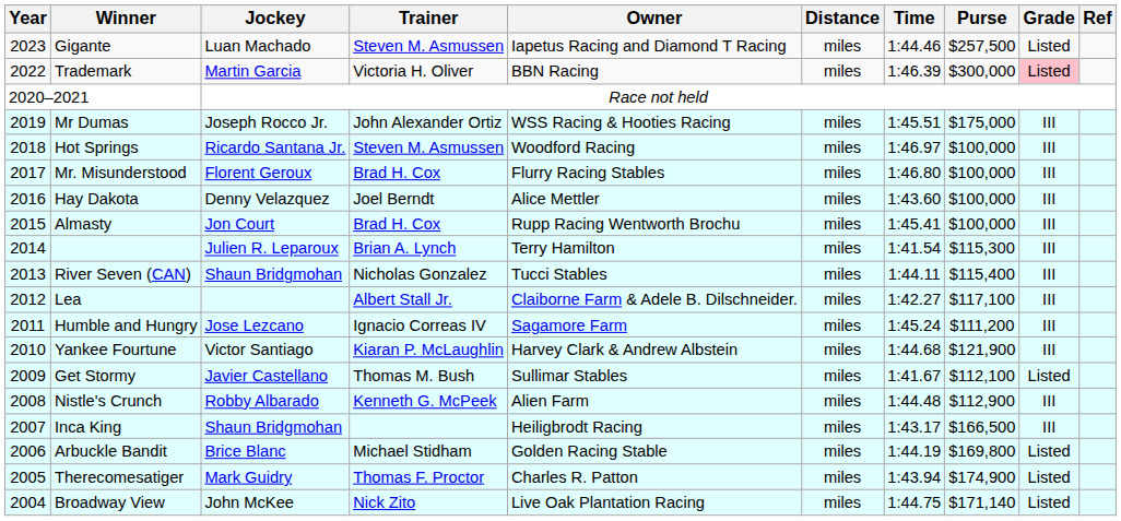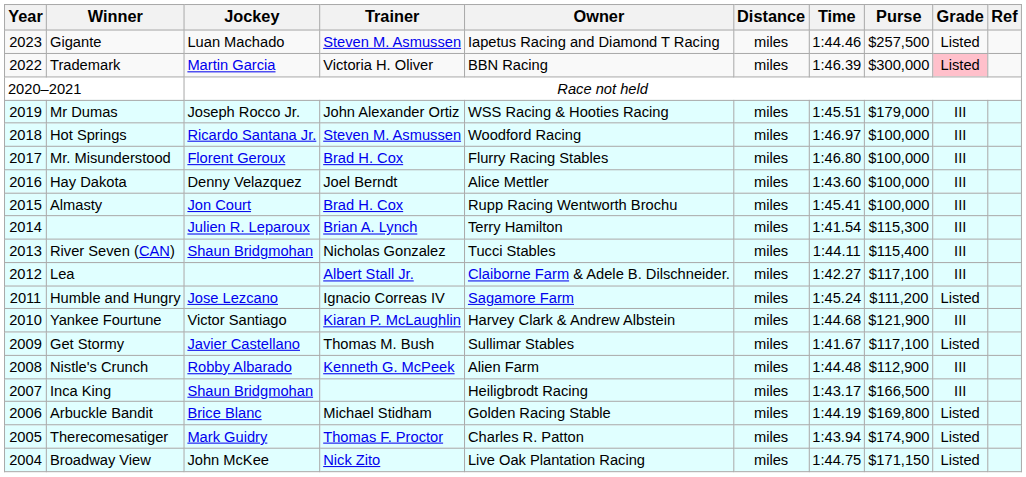Mr Dumas | Purse: $175,000 -> $179,000
Humble and Hungry | Grade: III -> Listed
Get Stormy | Purse: $112,100 -> $117,100
Broadway View | Purse: $171,140 -> $171,150
